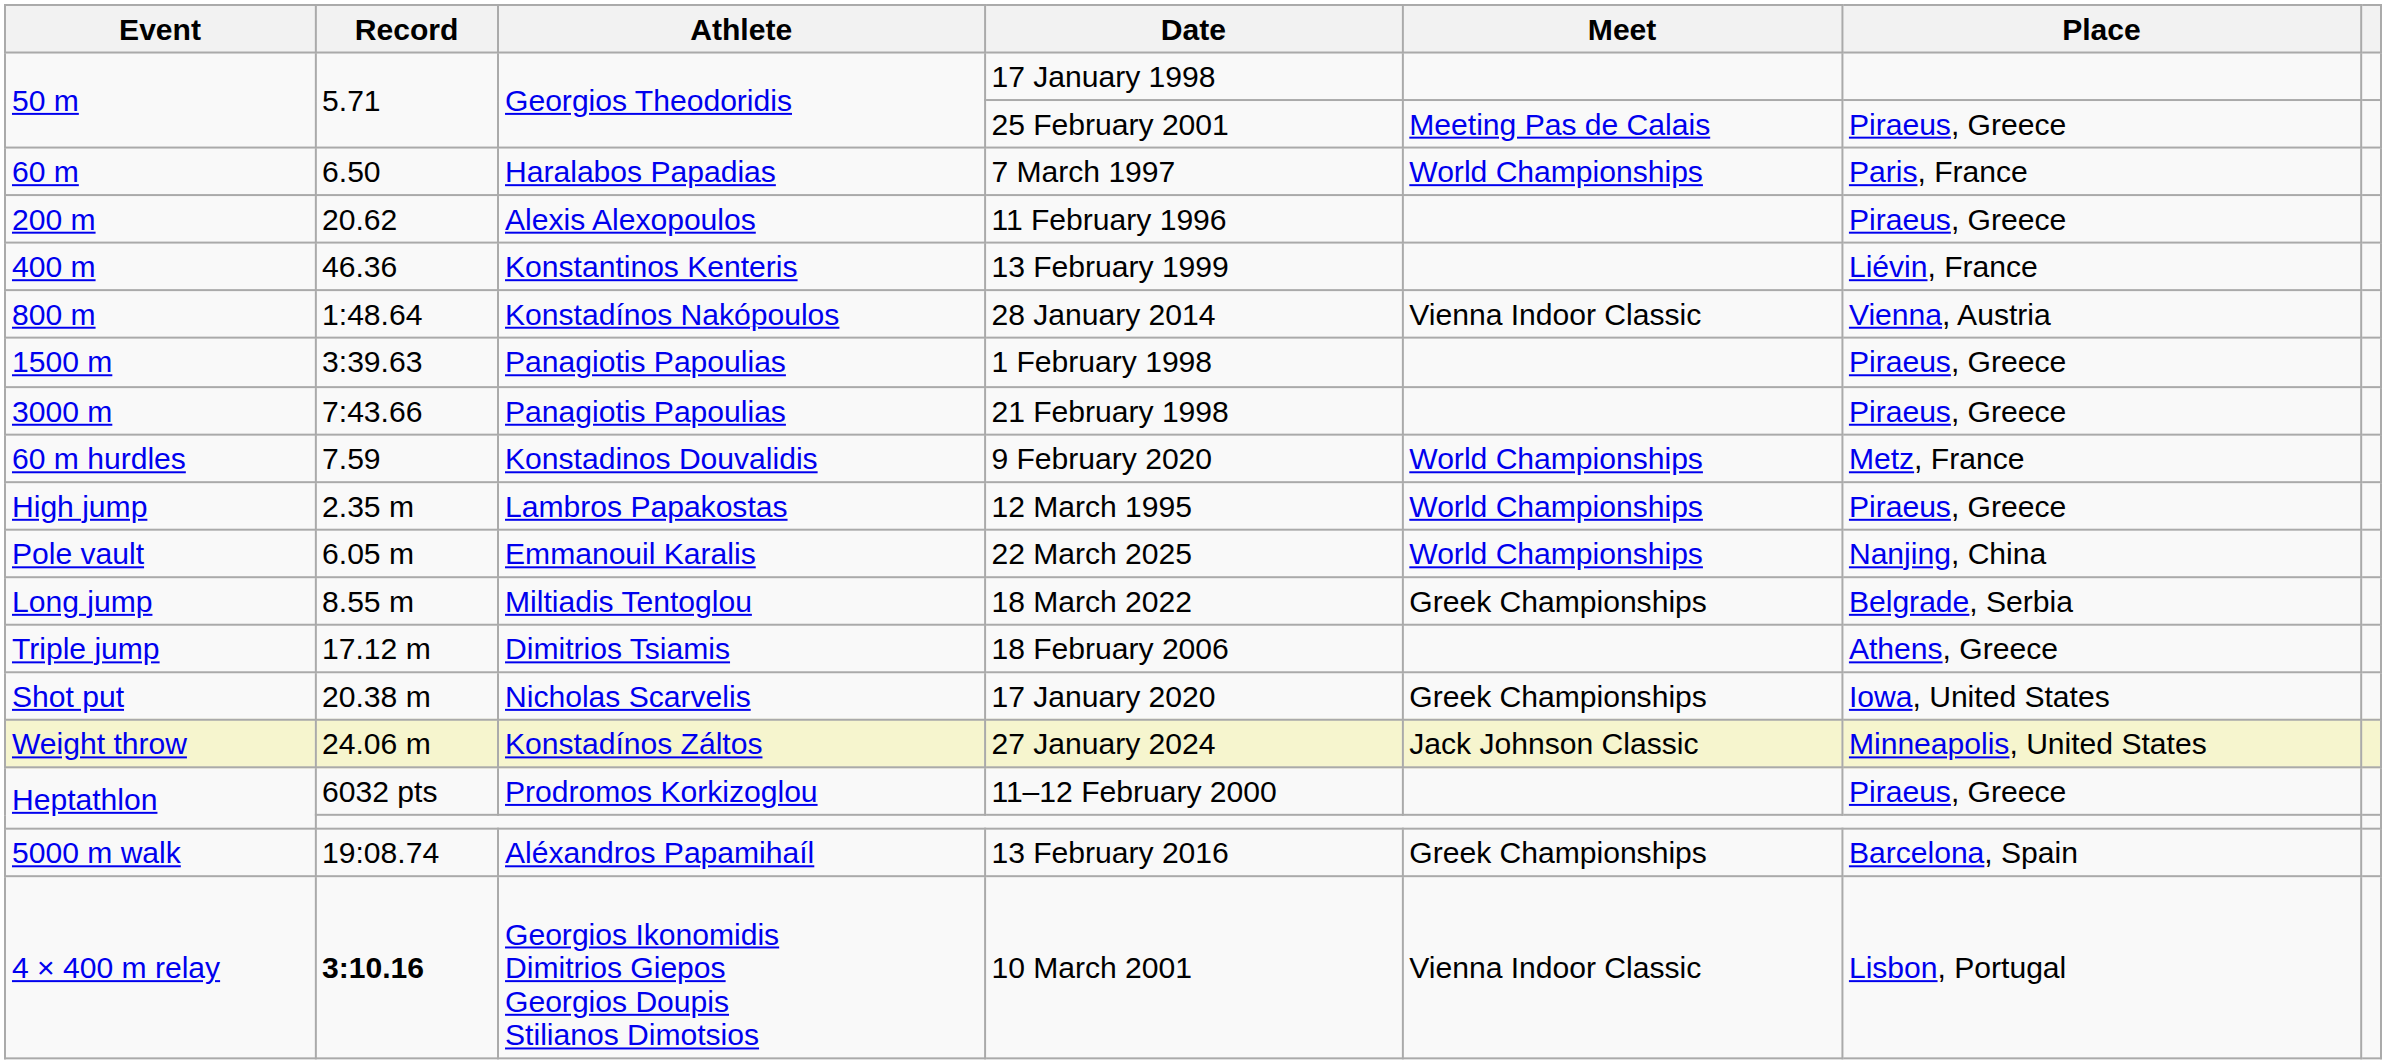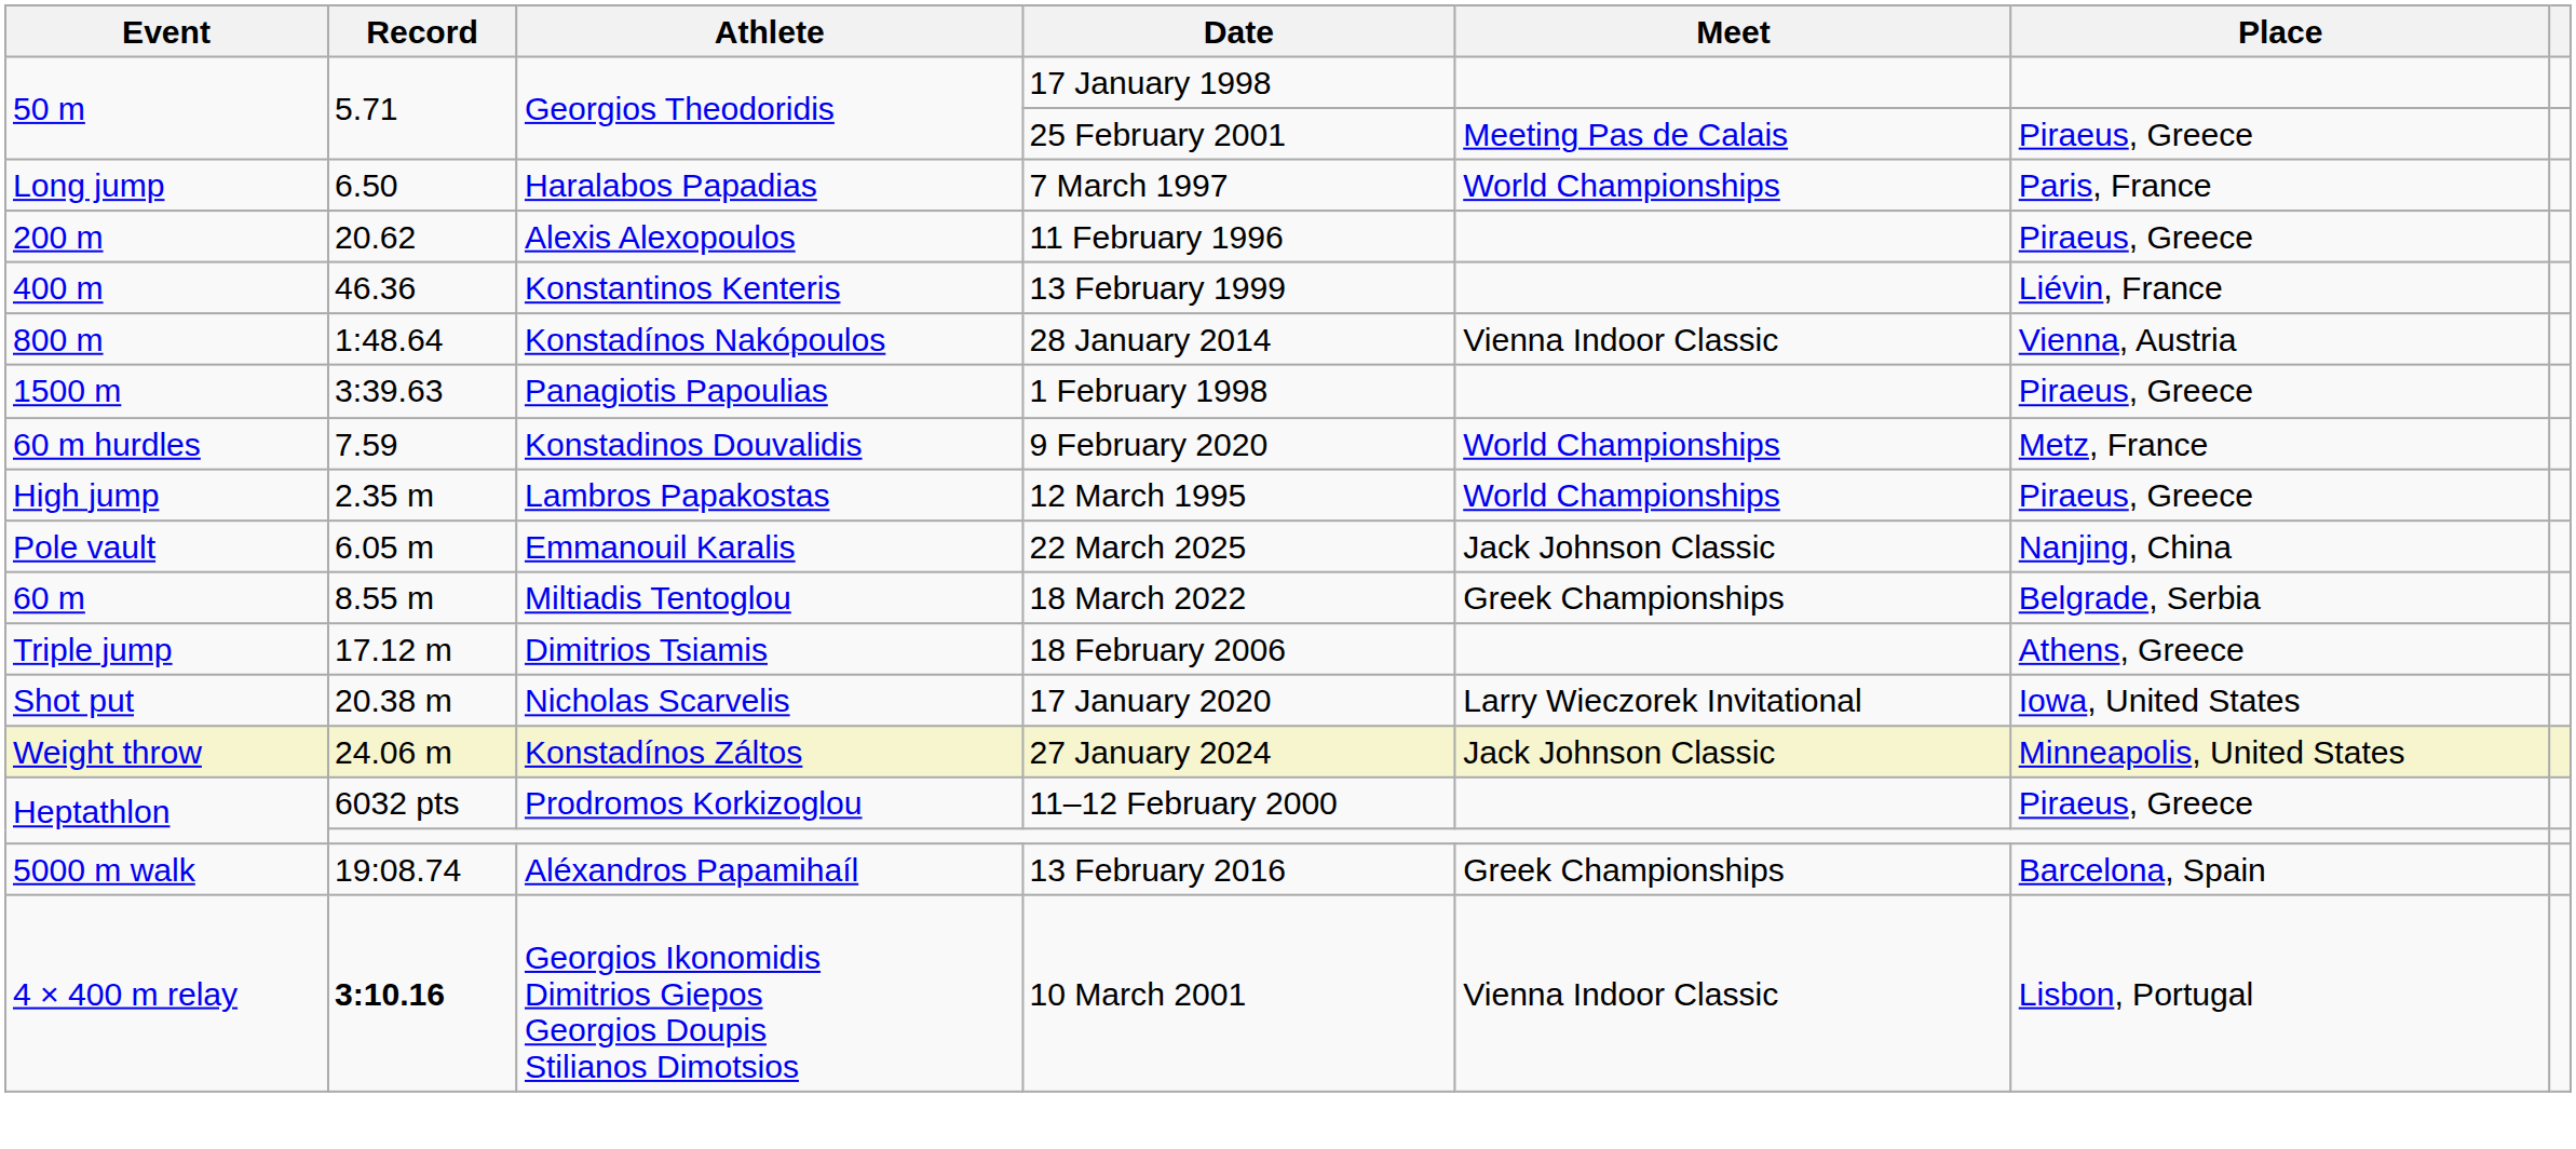7 March 1997 | Event: 60 m -> Long jump
- row: 3000 m | 7:43.66 | Panagiotis Papoulias | 21 February 1998 | Piraeus, Greece
22 March 2025 | Meet: World Championships -> Jack Johnson Classic
18 March 2022 | Event: Long jump -> 60 m
17 January 2020 | Meet: Greek Championships -> Larry Wieczorek Invitational
